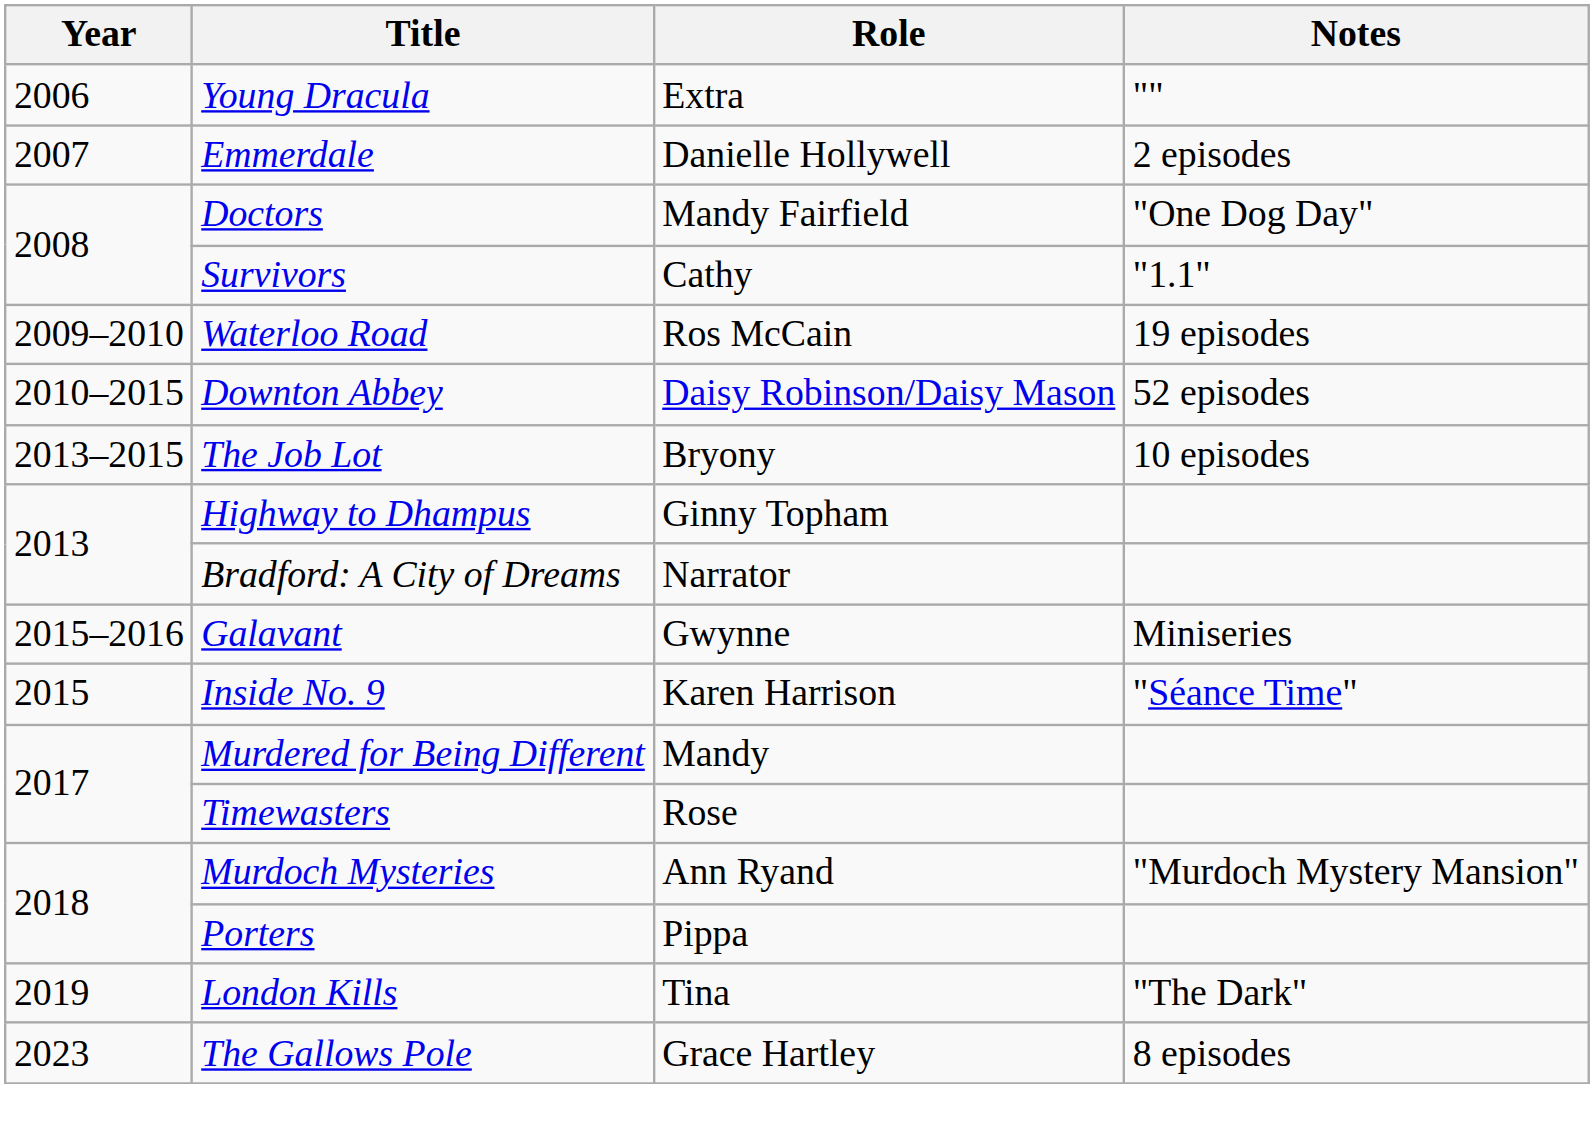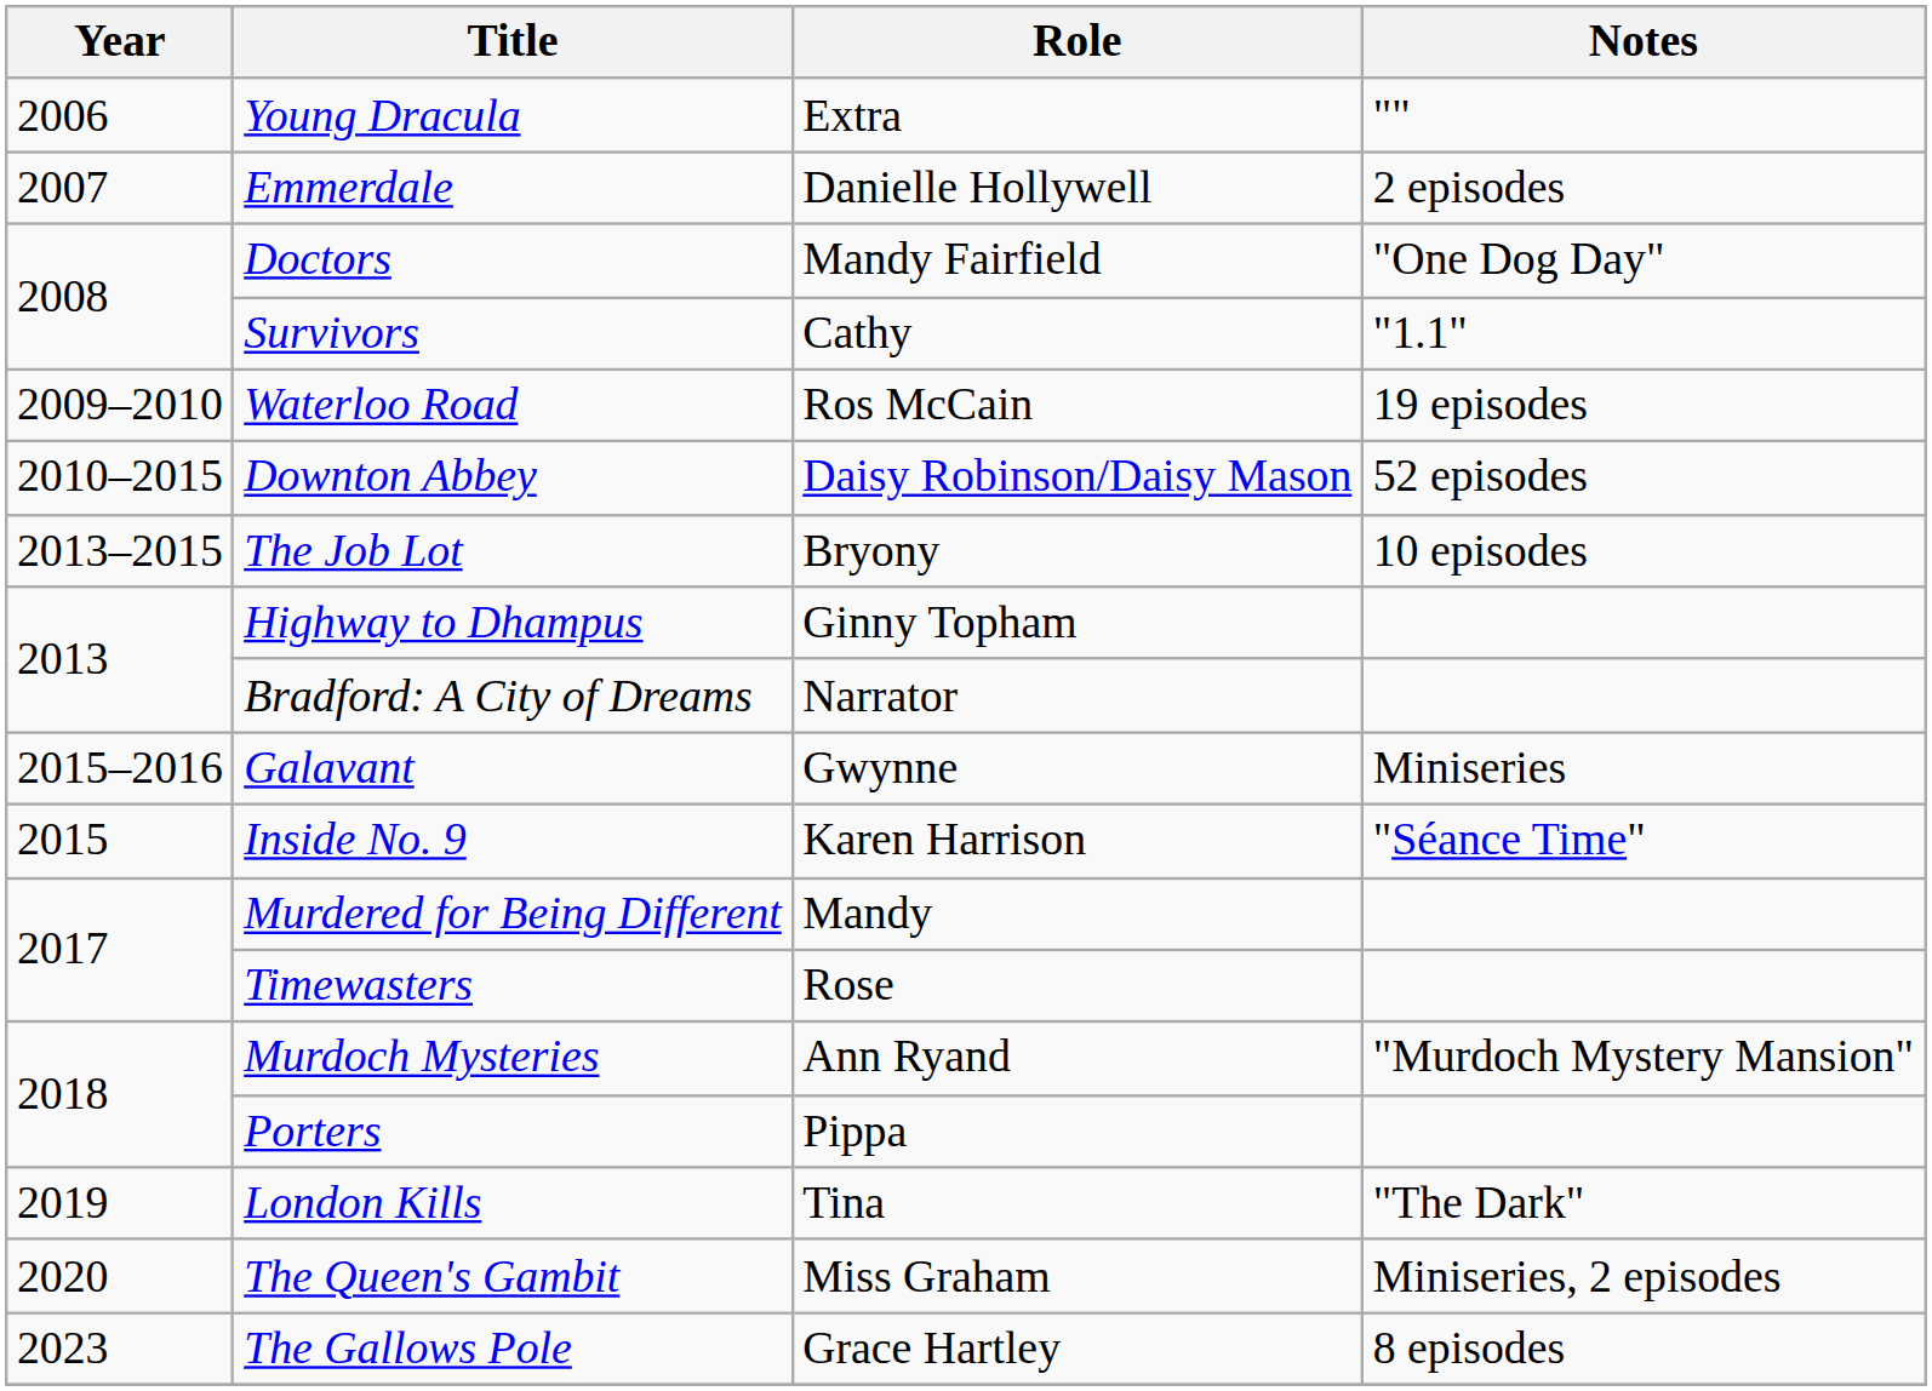+ row: 2020 | The Queen's Gambit | Miss Graham | Miniseries, 2 episodes
